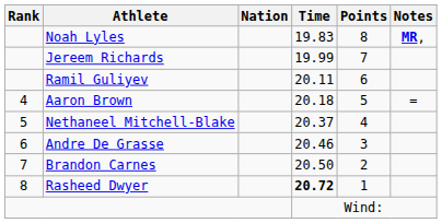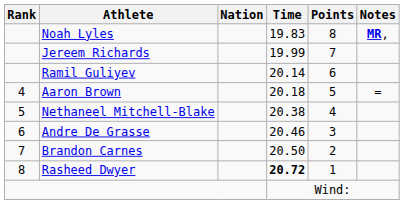Ramil Guliyev | Time: 20.11 -> 20.14
Nethaneel Mitchell-Blake | Time: 20.37 -> 20.38
